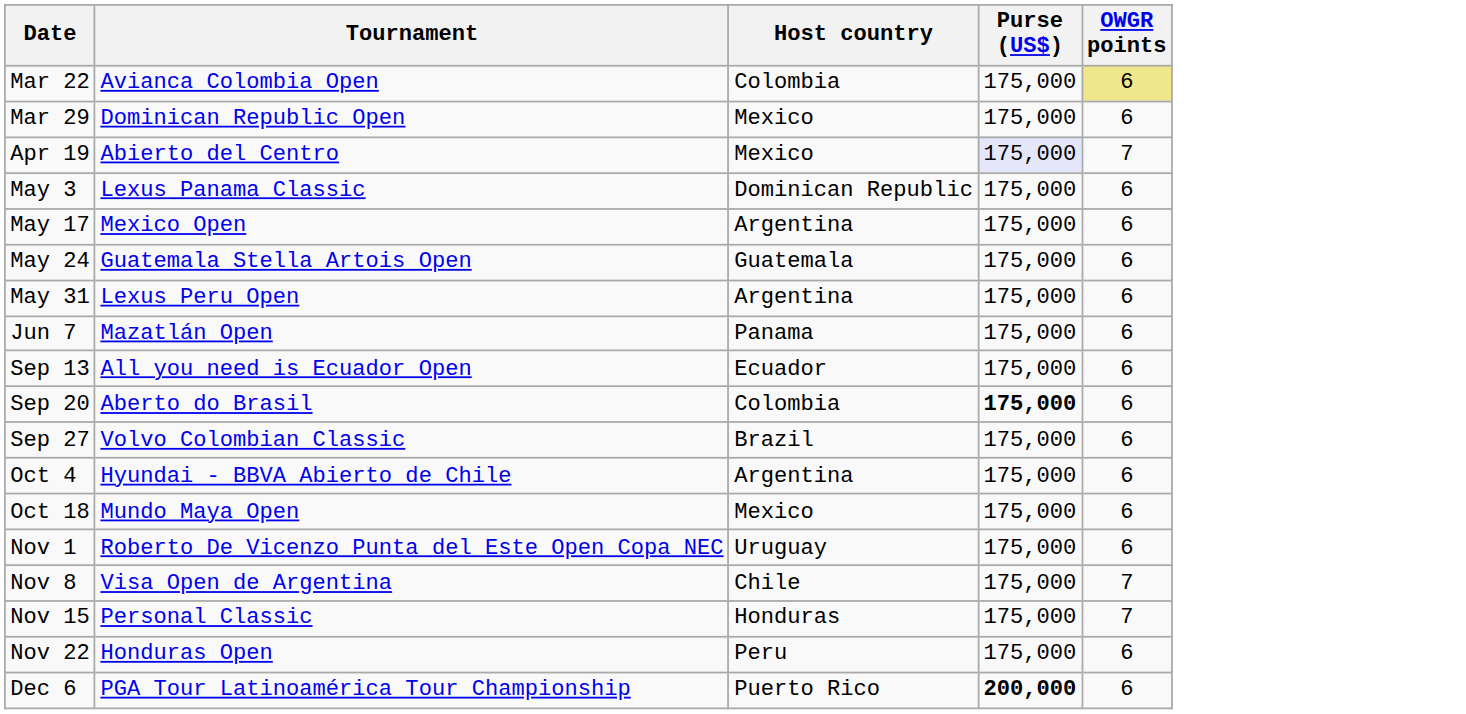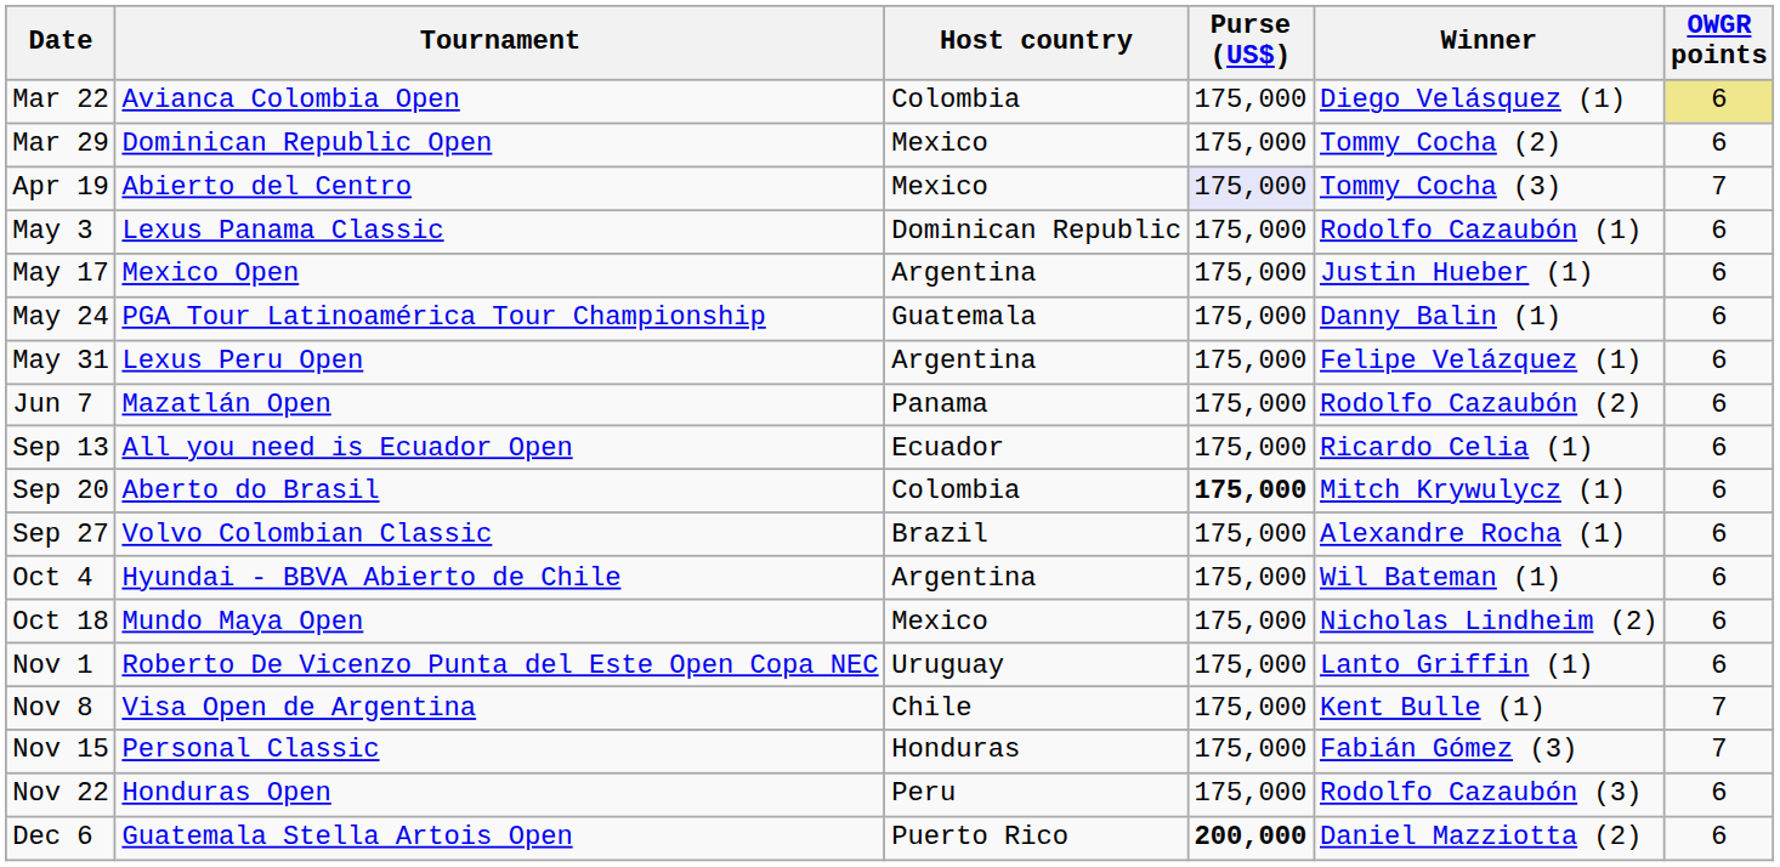+ column: Winner | Diego Velásquez (1) | Tommy Cocha (2) | Tommy Cocha (3) | Rodolfo Cazaubón (1) | Justin Hueber (1) | Danny Balin (1) | Felipe Velázquez (1) | Rodolfo Cazaubón (2) | Ricardo Celia (1) | Mitch Krywulycz (1) | Alexandre Rocha (1) | Wil Bateman (1) | Nicholas Lindheim (2) | Lanto Griffin (1) | Kent Bulle (1) | Fabián Gómez (3) | Rodolfo Cazaubón (3) | Daniel Mazziotta (2)
May 24 | Tournament: Guatemala Stella Artois Open -> PGA Tour Latinoamérica Tour Championship
Dec 6 | Tournament: PGA Tour Latinoamérica Tour Championship -> Guatemala Stella Artois Open
